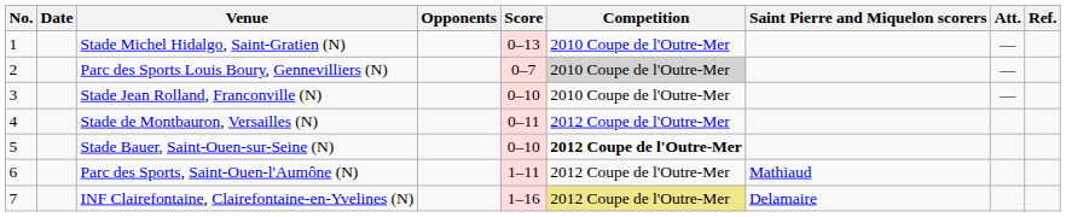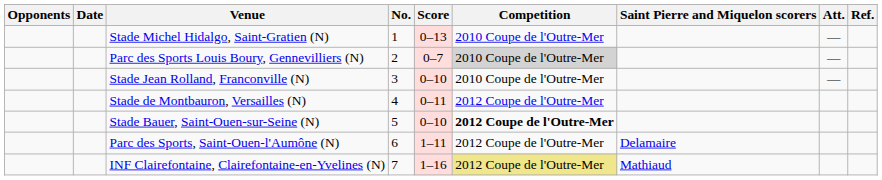columns swapped: No. <-> Opponents
Parc des Sports, Saint-Ouen-l'Aumône (N) | Saint Pierre and Miquelon scorers: Mathiaud -> Delamaire
INF Clairefontaine, Clairefontaine-en-Yvelines (N) | Saint Pierre and Miquelon scorers: Delamaire -> Mathiaud
